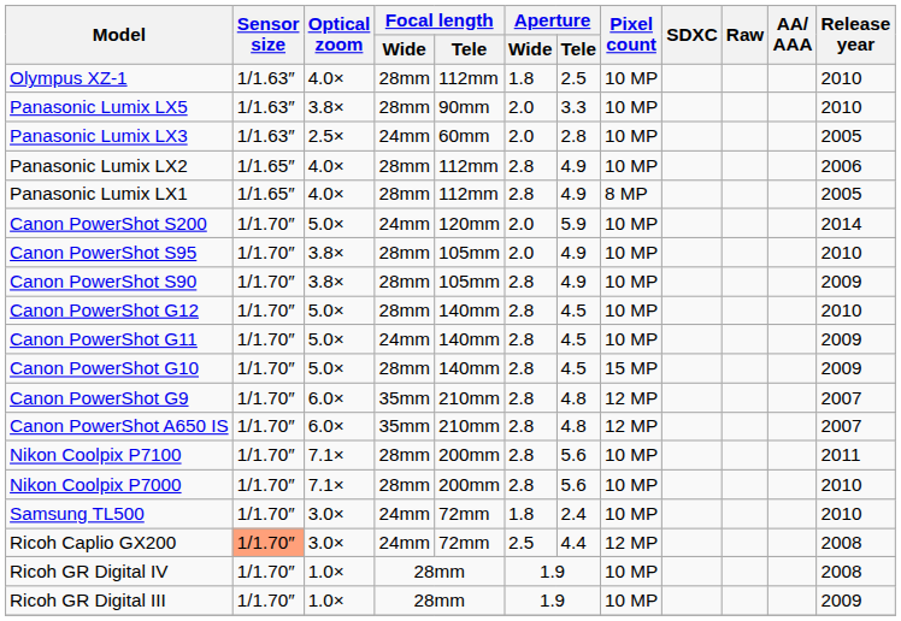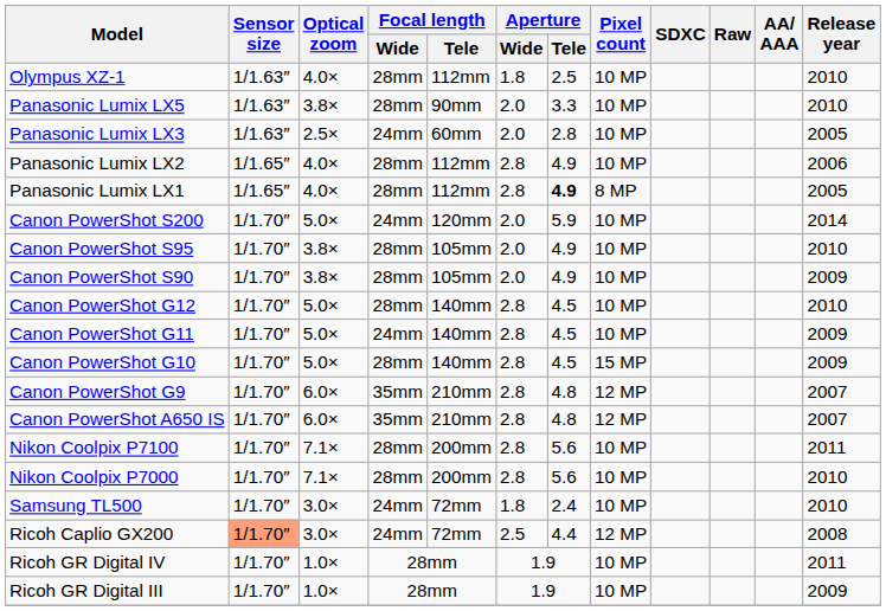Panasonic Lumix LX1 | Aperture / Tele: normal -> bold
Canon PowerShot S90 | Aperture / Wide: 2.8 -> 2.0
Ricoh GR Digital IV | Release year: 2008 -> 2011
